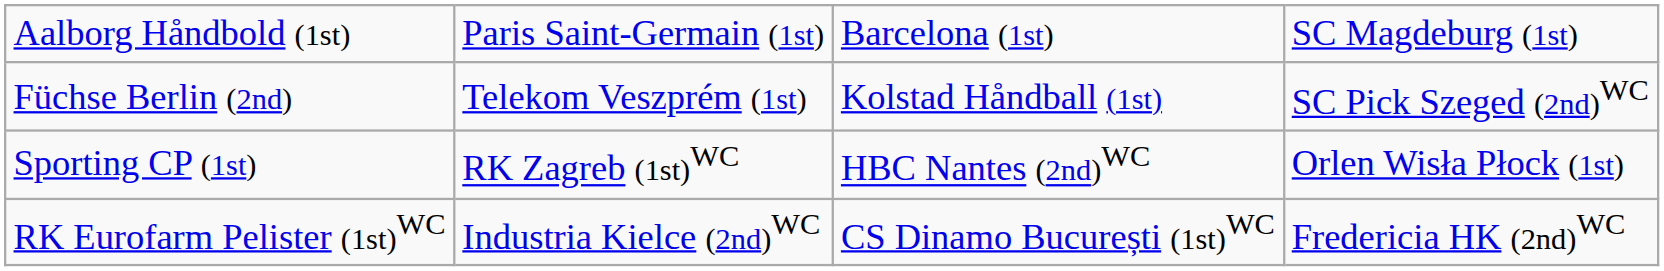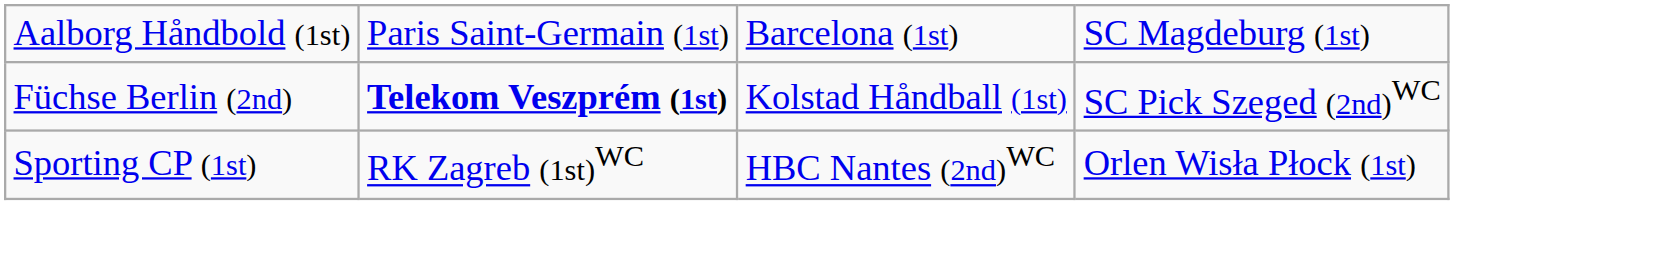Füchse Berlin (2nd) | column 2: normal -> bold
- row: RK Eurofarm Pelister (1st)WC | Industria Kielce (2nd)WC | CS Dinamo București (1st)WC | Fredericia HK (2nd)WC
